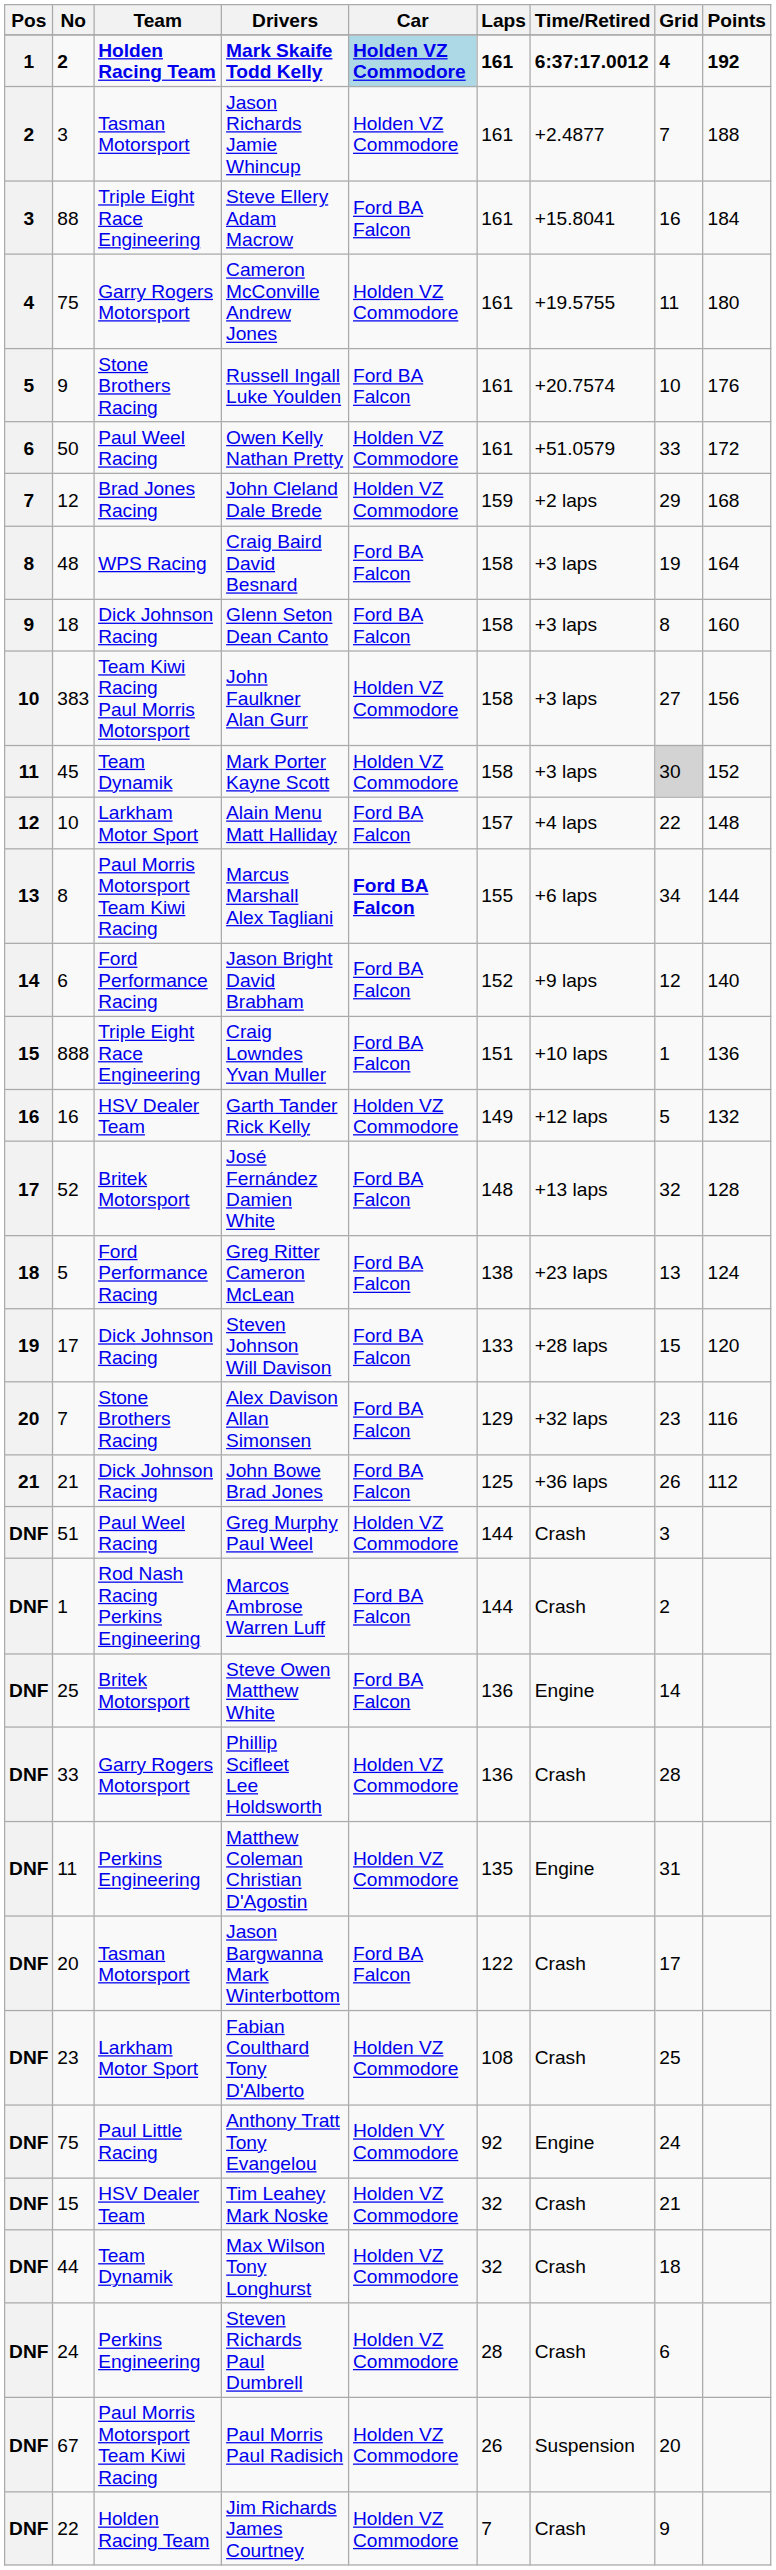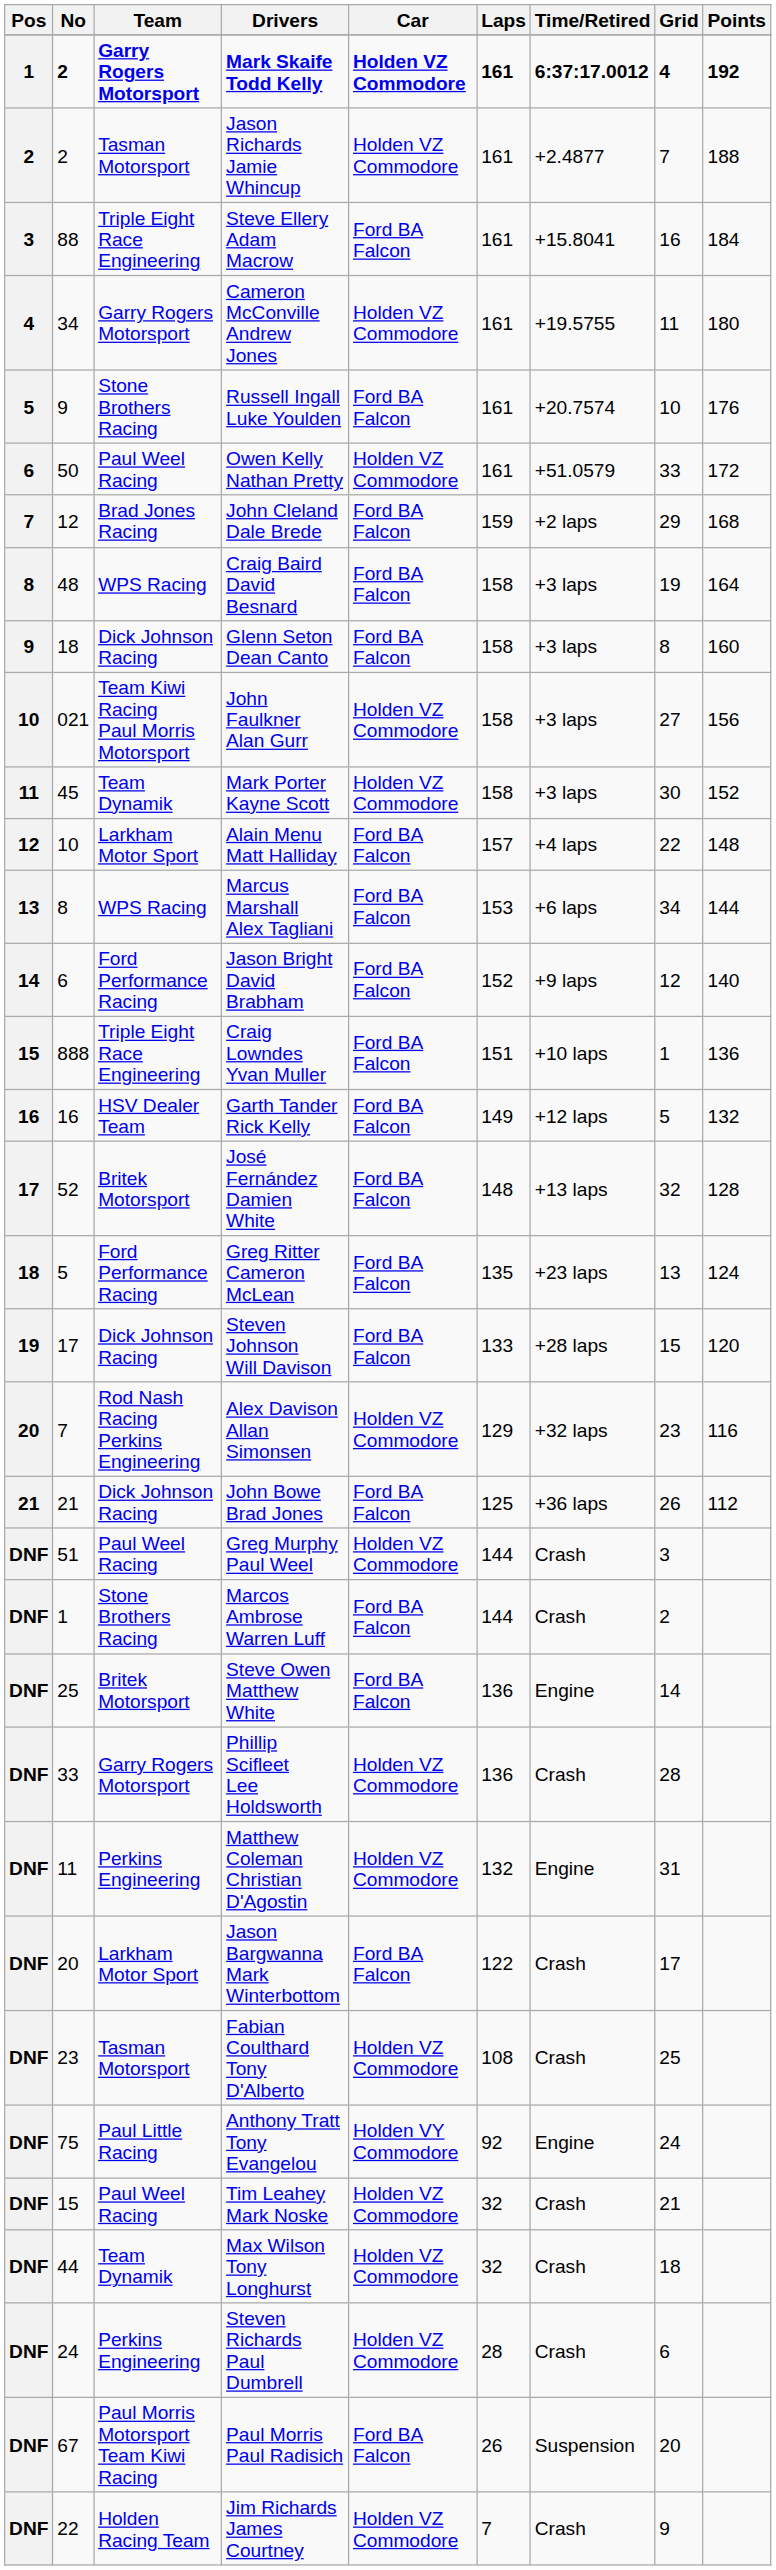Mark Skaife Todd Kelly | Team: Holden Racing Team -> Garry Rogers Motorsport
Mark Skaife Todd Kelly | Car: lightblue background -> no background
Jason Richards Jamie Whincup | No: 3 -> 2
Cameron McConville Andrew Jones | No: 75 -> 34
John Cleland Dale Brede | Car: Holden VZ Commodore -> Ford BA Falcon
John Faulkner Alan Gurr | No: 383 -> 021
Mark Porter Kayne Scott | Grid: lightgrey background -> no background
Marcus Marshall Alex Tagliani | Team: Paul Morris Motorsport Team Kiwi Racing -> WPS Racing
Marcus Marshall Alex Tagliani | Car: bold -> normal
Marcus Marshall Alex Tagliani | Laps: 155 -> 153
Garth Tander Rick Kelly | Car: Holden VZ Commodore -> Ford BA Falcon
Greg Ritter Cameron McLean | Laps: 138 -> 135
Alex Davison Allan Simonsen | Team: Stone Brothers Racing -> Rod Nash Racing Perkins Engineering
Alex Davison Allan Simonsen | Car: Ford BA Falcon -> Holden VZ Commodore
Marcos Ambrose Warren Luff | Team: Rod Nash Racing Perkins Engineering -> Stone Brothers Racing
Matthew Coleman Christian D'Agostin | Laps: 135 -> 132
Jason Bargwanna Mark Winterbottom | Team: Tasman Motorsport -> Larkham Motor Sport
Fabian Coulthard Tony D'Alberto | Team: Larkham Motor Sport -> Tasman Motorsport
Tim Leahey Mark Noske | Team: HSV Dealer Team -> Paul Weel Racing
Paul Morris Paul Radisich | Car: Holden VZ Commodore -> Ford BA Falcon
